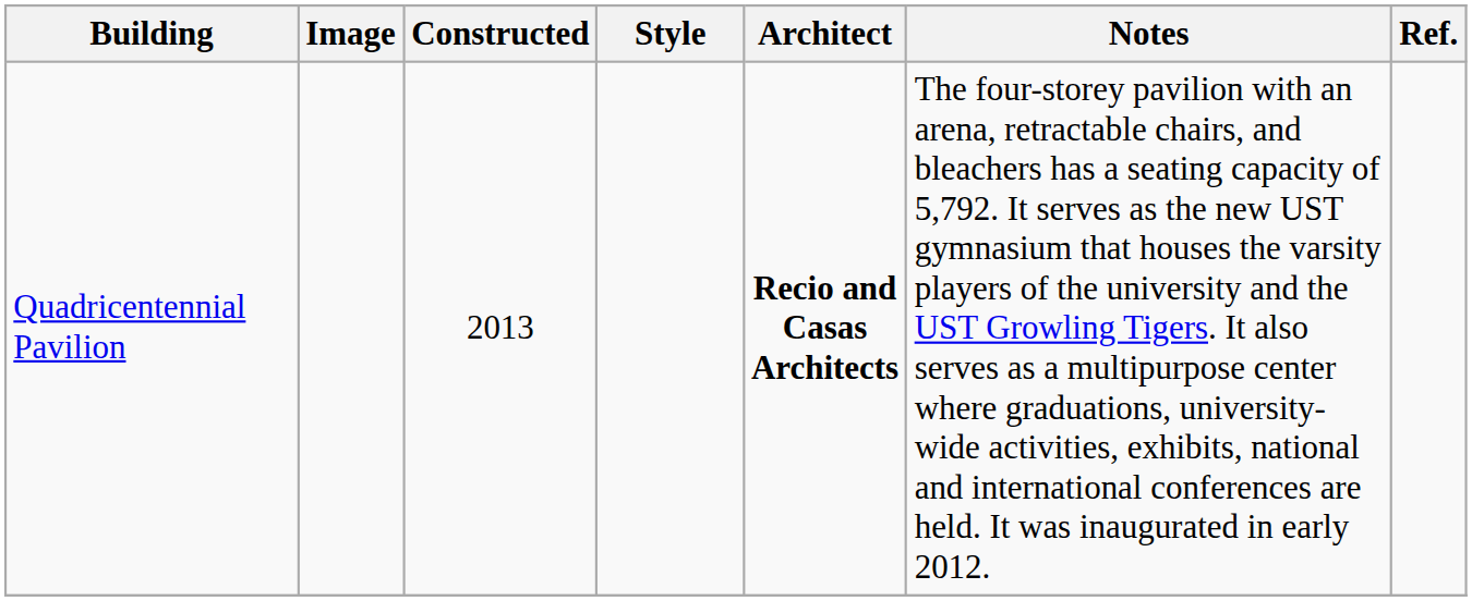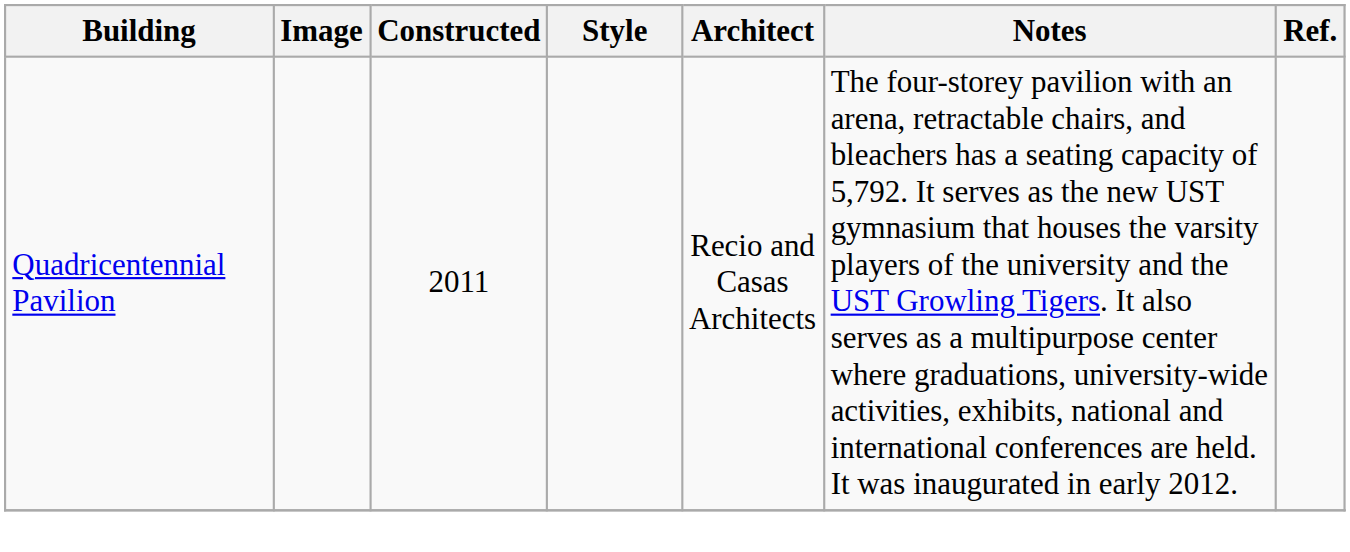Quadricentennial Pavilion | Constructed: 2013 -> 2011
Quadricentennial Pavilion | Architect: bold -> normal
